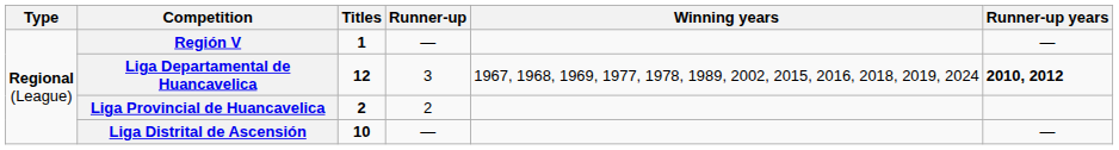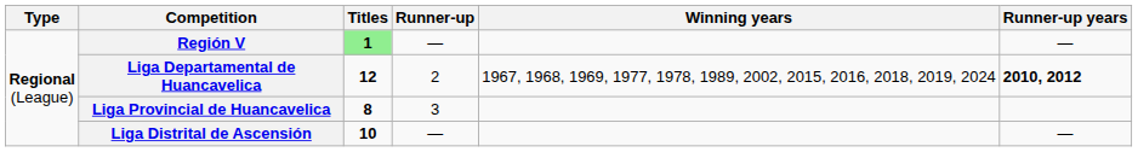Región V | Titles: no background -> lightgreen background
Liga Departamental de Huancavelica | Runner-up: 3 -> 2
Liga Provincial de Huancavelica | Titles: 2 -> 8
Liga Provincial de Huancavelica | Runner-up: 2 -> 3
